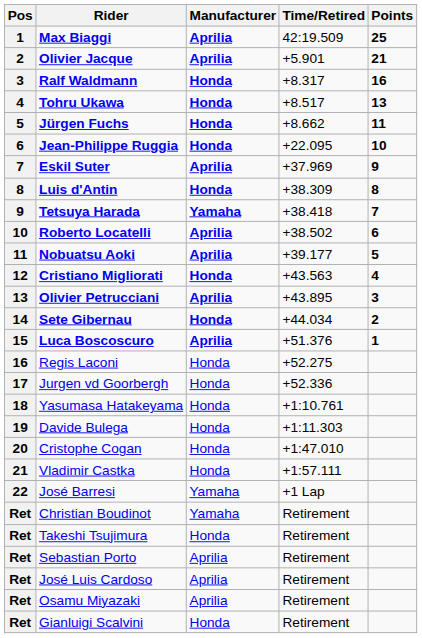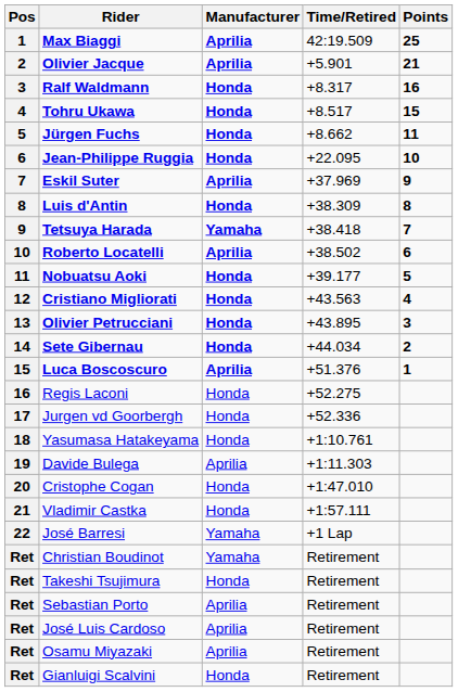Tohru Ukawa | Points: 13 -> 15
Nobuatsu Aoki | Manufacturer: Aprilia -> Honda
Olivier Petrucciani | Manufacturer: Aprilia -> Honda
Davide Bulega | Manufacturer: Honda -> Aprilia
